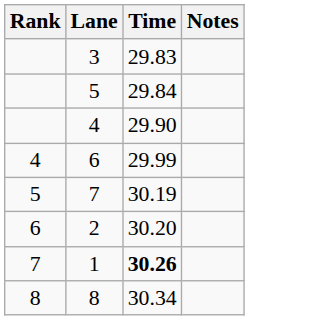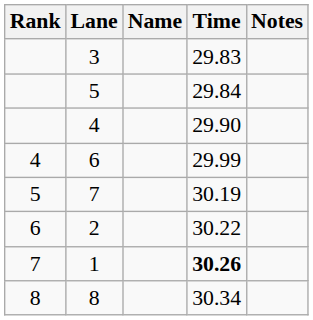+ column: Name
2 | Time: 30.20 -> 30.22
